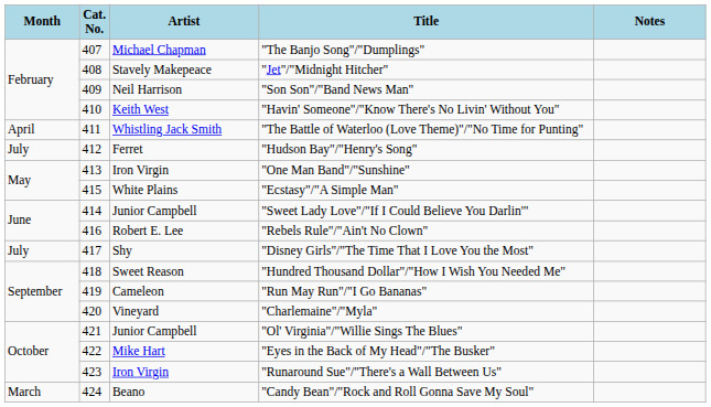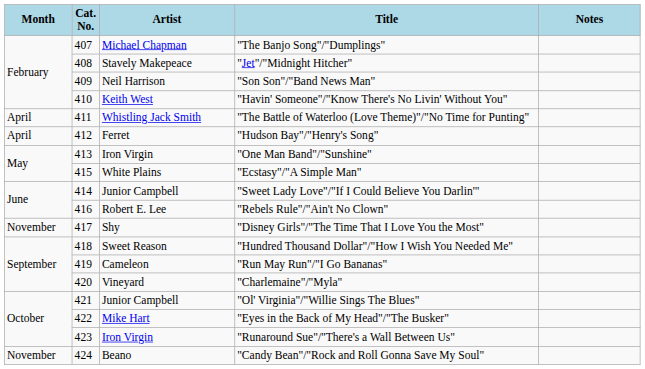"Hudson Bay"/"Henry's Song" | Month: July -> April
"Disney Girls"/"The Time That I Love You the Most" | Month: July -> November
"Candy Bean"/"Rock and Roll Gonna Save My Soul" | Month: March -> November
